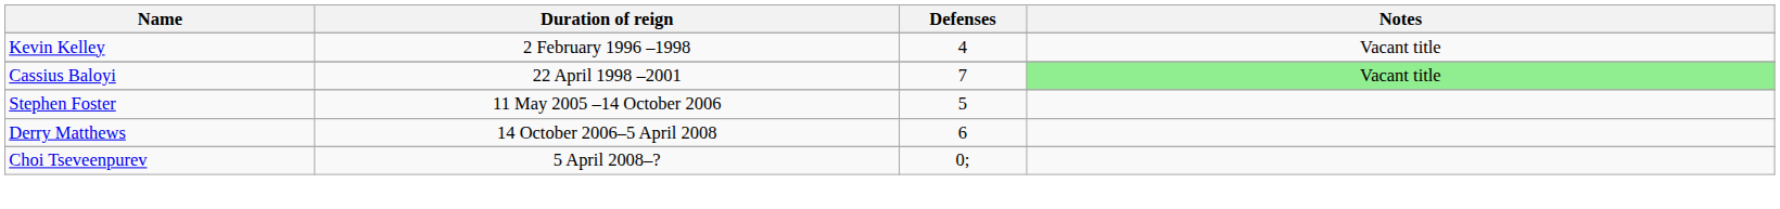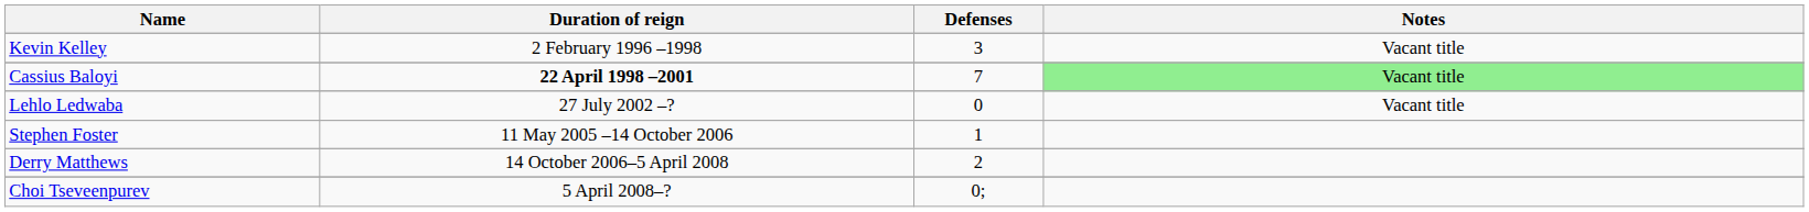Kevin Kelley | Defenses: 4 -> 3
Cassius Baloyi | Duration of reign: normal -> bold
+ row: Lehlo Ledwaba | 27 July 2002 –? | 0 | Vacant title
Stephen Foster | Defenses: 5 -> 1
Derry Matthews | Defenses: 6 -> 2
